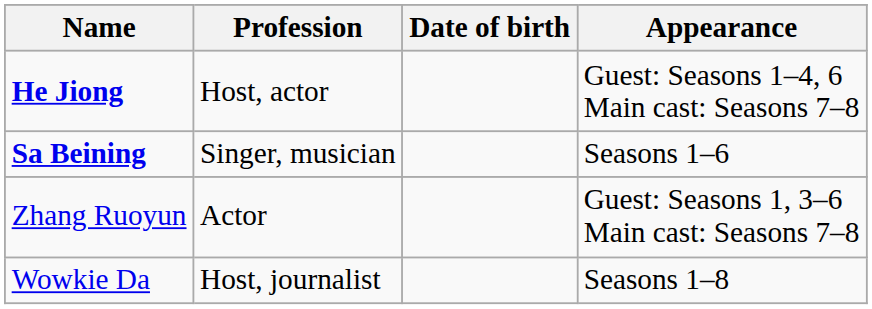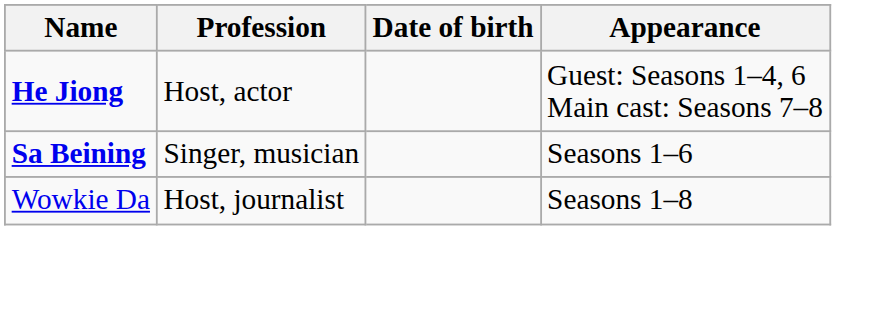- row: Zhang Ruoyun | Actor | Guest: Seasons 1, 3–6 Main cast: Seasons 7–8
